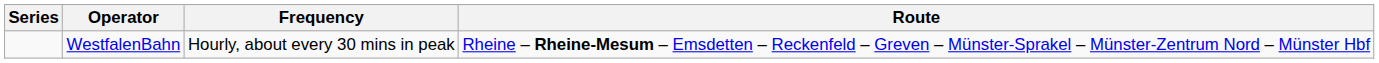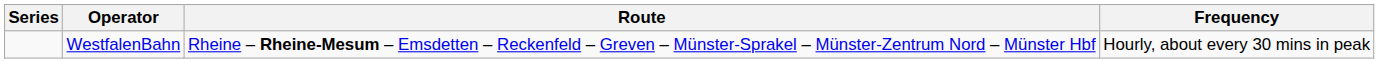columns swapped: Route <-> Frequency
